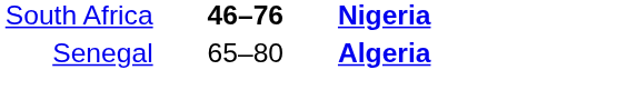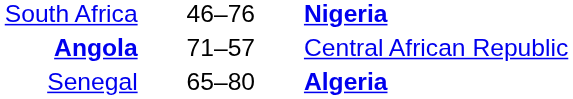South Africa | column 2: bold -> normal
+ row: Angola | 71–57 | Central African Republic
